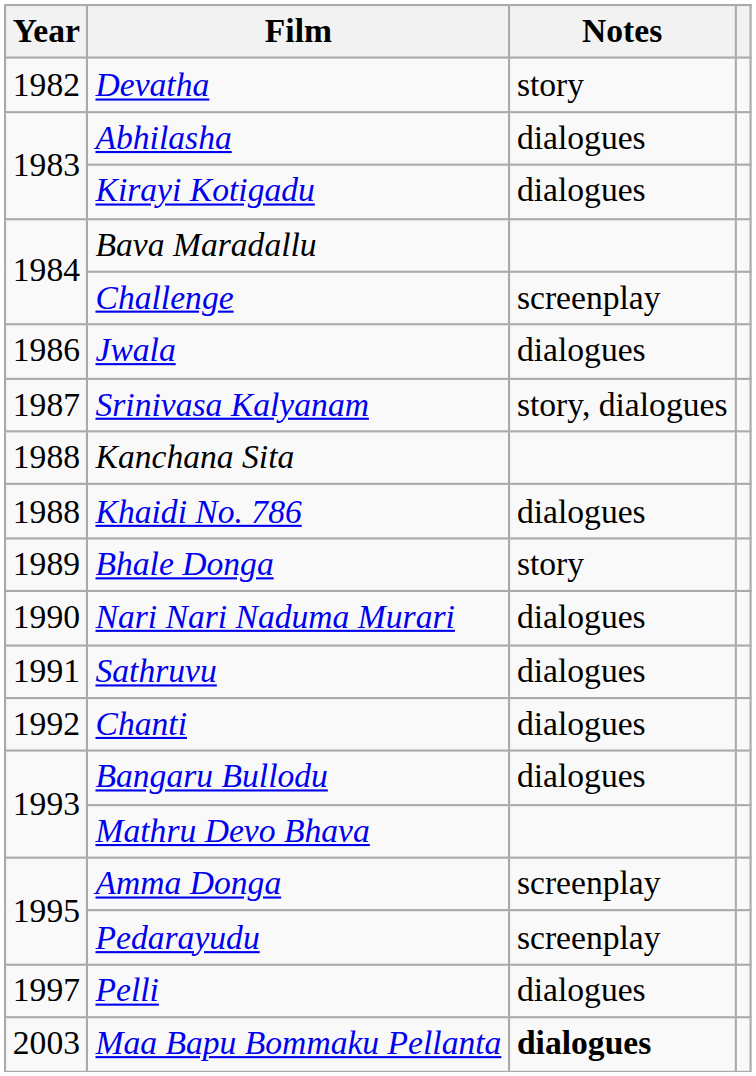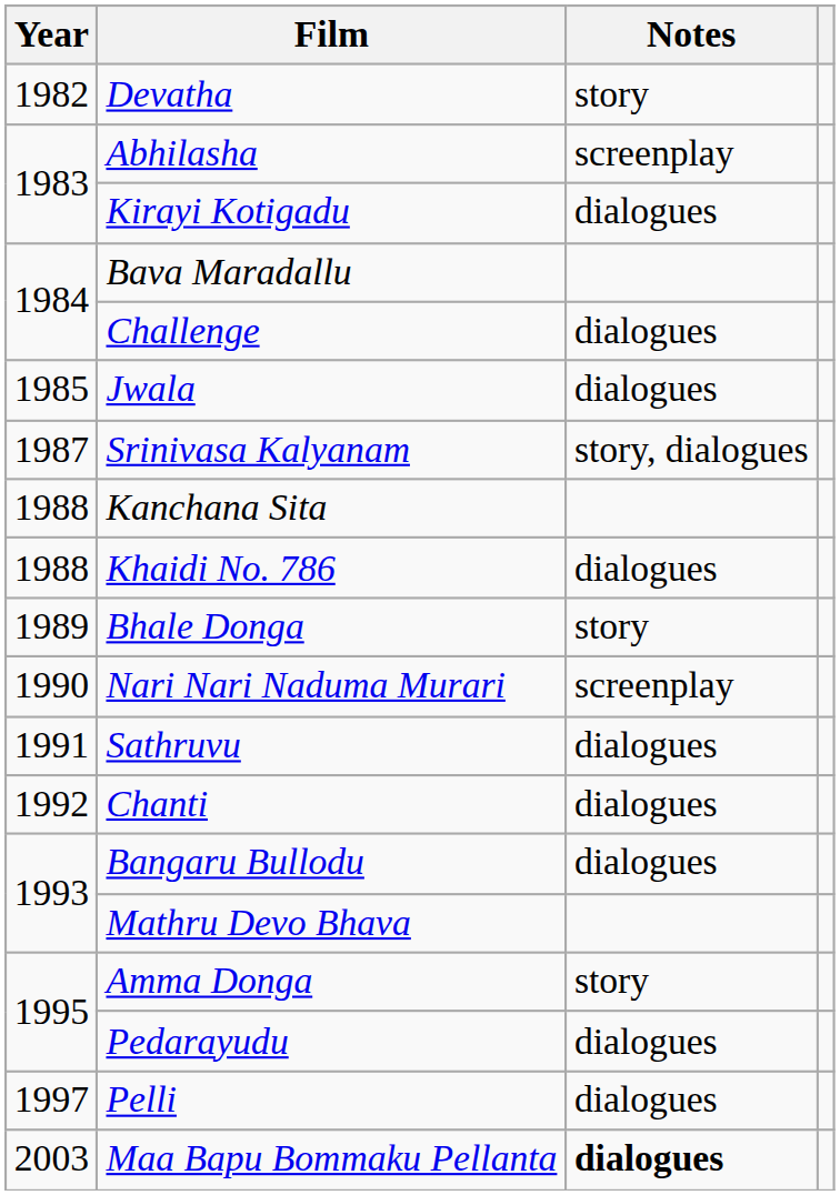Abhilasha | Notes: dialogues -> screenplay
Challenge | Notes: screenplay -> dialogues
Jwala | Year: 1986 -> 1985
Nari Nari Naduma Murari | Notes: dialogues -> screenplay
Amma Donga | Notes: screenplay -> story
Pedarayudu | Notes: screenplay -> dialogues
